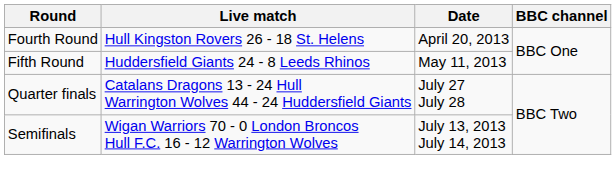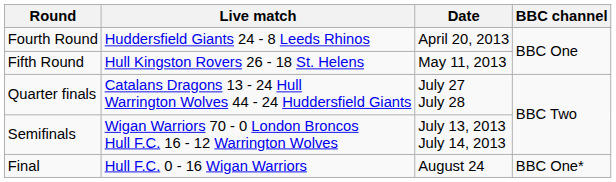Fourth Round | Live match: Hull Kingston Rovers 26 - 18 St. Helens -> Huddersfield Giants 24 - 8 Leeds Rhinos
Fifth Round | Live match: Huddersfield Giants 24 - 8 Leeds Rhinos -> Hull Kingston Rovers 26 - 18 St. Helens
+ row: Final | Hull F.C. 0 - 16 Wigan Warriors | August 24 | BBC One*
